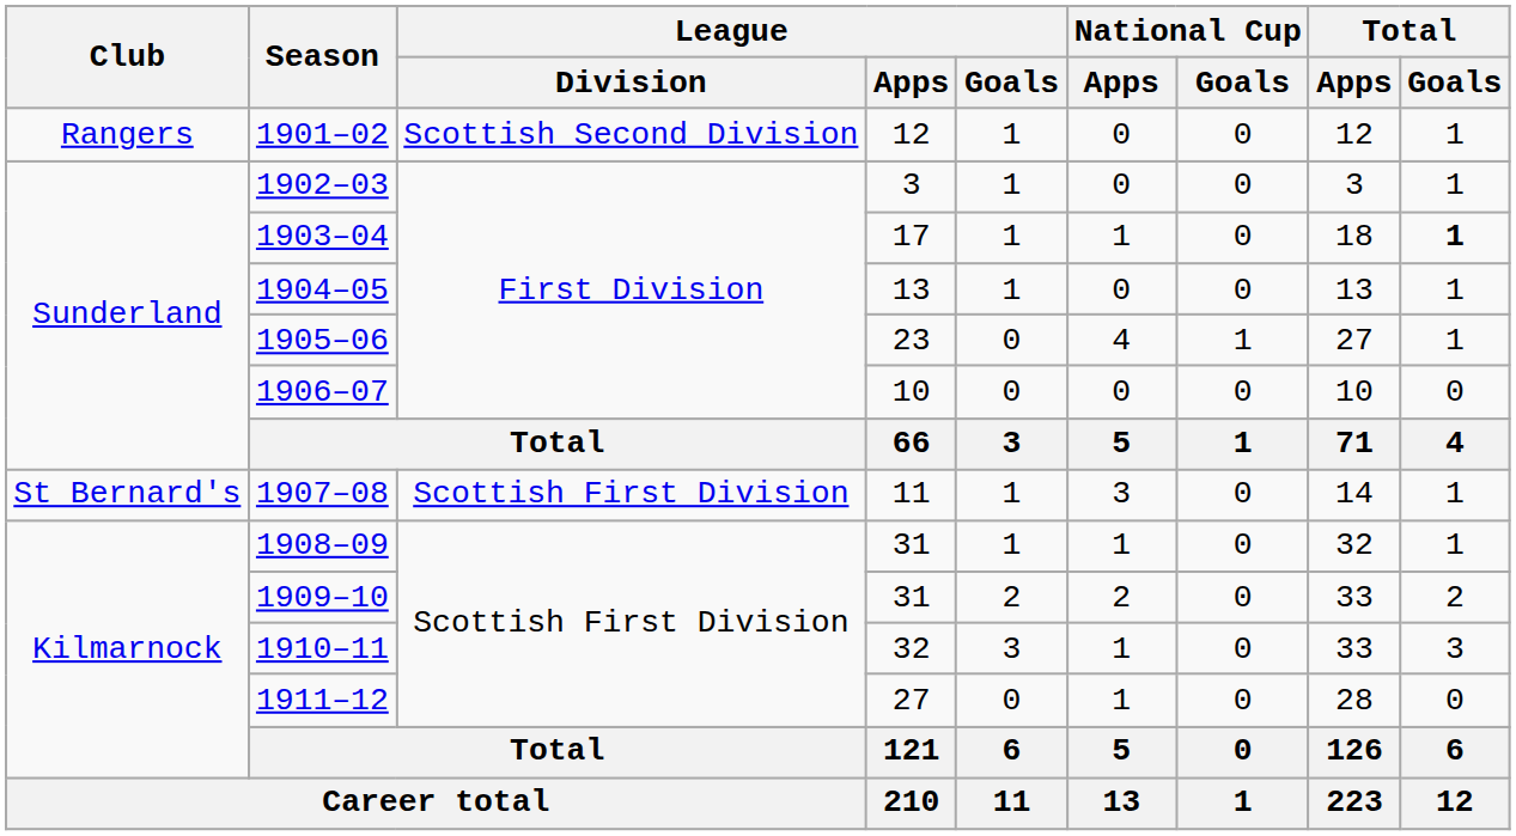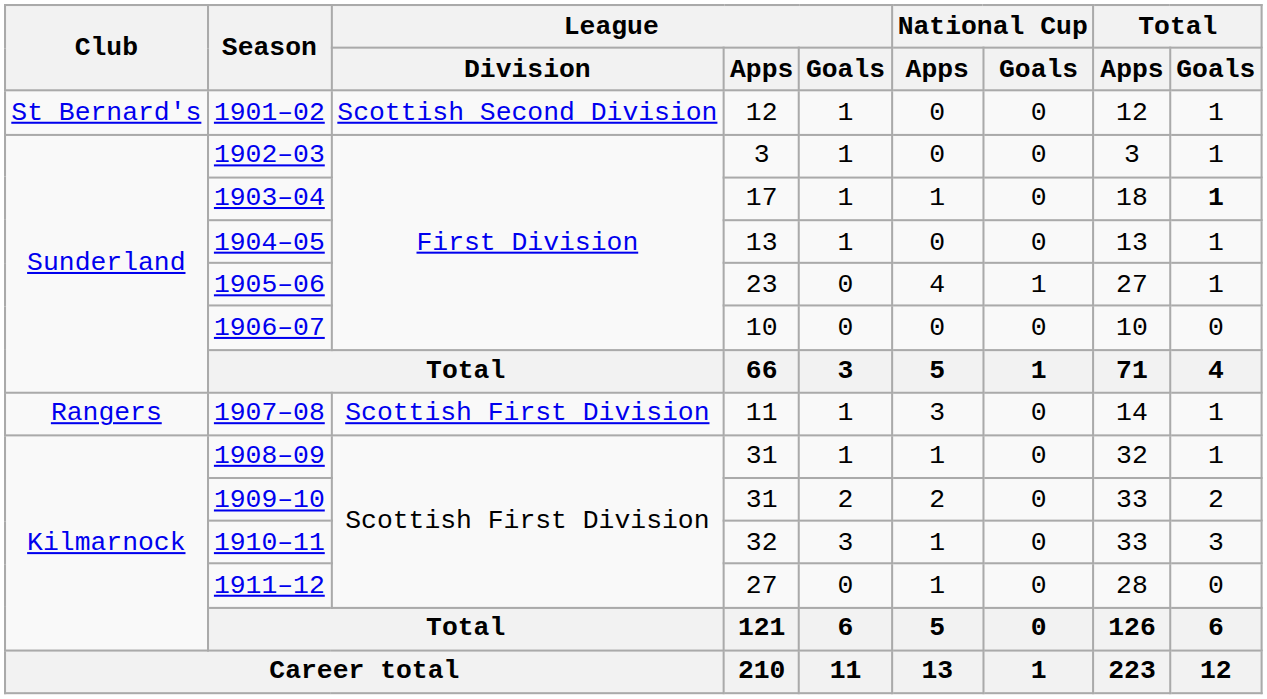1901–02 | Club: Rangers -> St Bernard's
1907–08 | Club: St Bernard's -> Rangers
